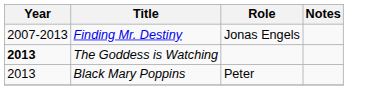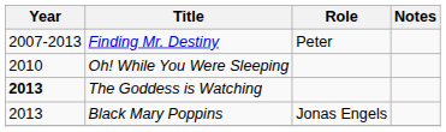Finding Mr. Destiny | Role: Jonas Engels -> Peter
+ row: 2010 | Oh! While You Were Sleeping
Black Mary Poppins | Role: Peter -> Jonas Engels
